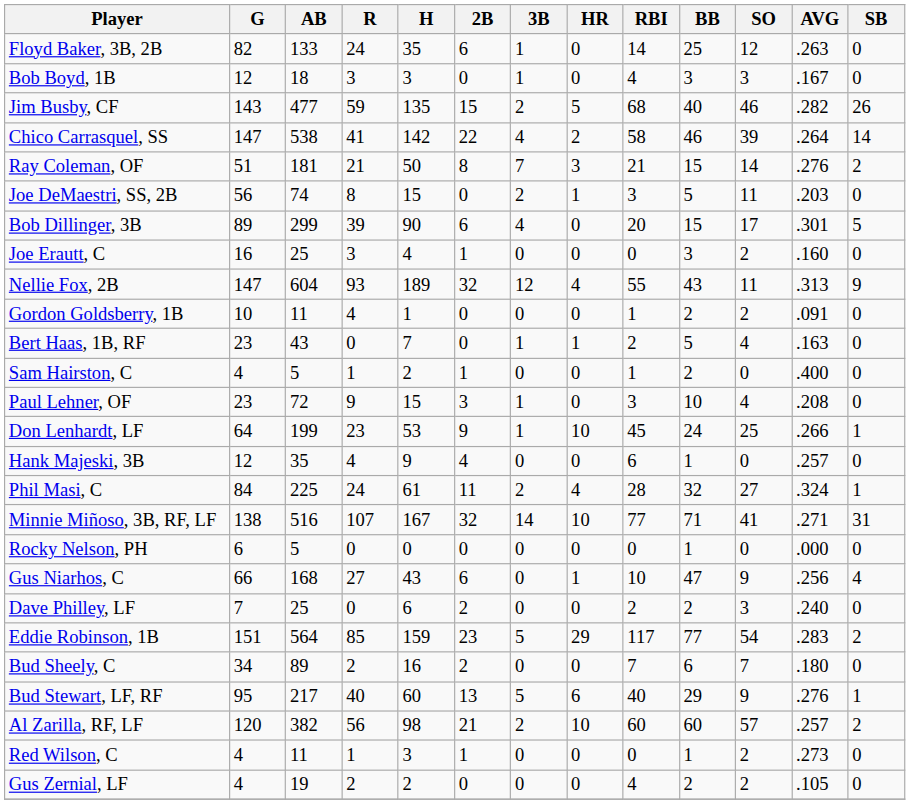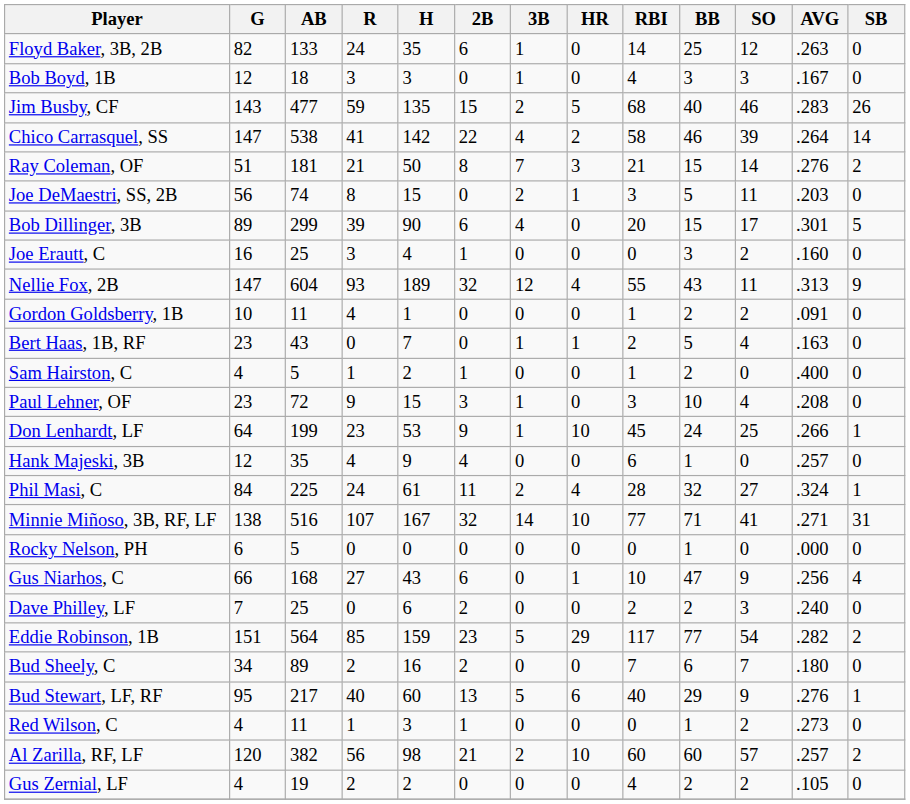Jim Busby, CF | AVG: .282 -> .283
Eddie Robinson, 1B | AVG: .283 -> .282
rows swapped: Red Wilson, C <-> Al Zarilla, RF, LF
